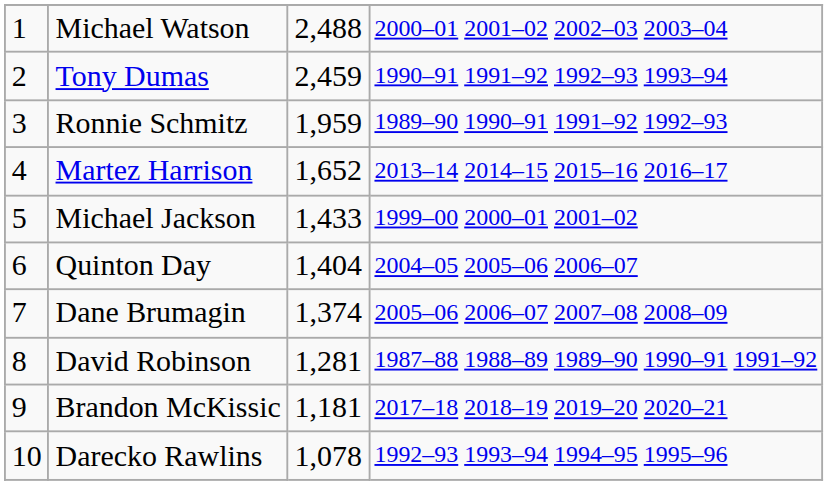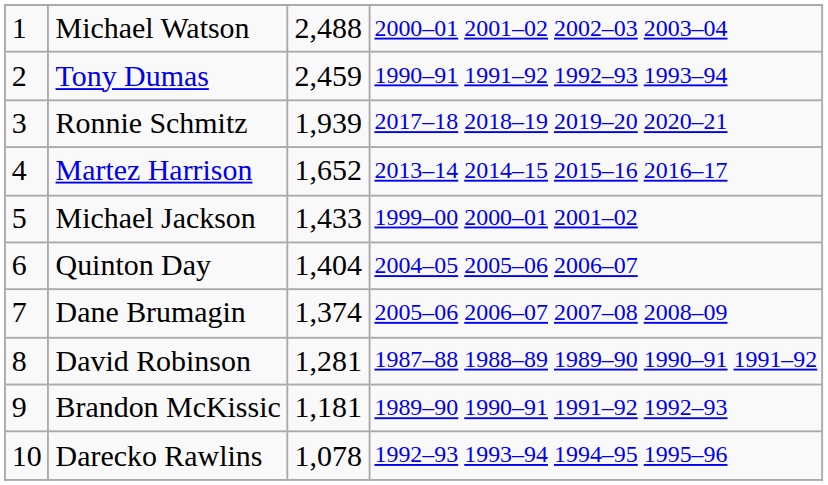Ronnie Schmitz | column 3: 1,959 -> 1,939
Ronnie Schmitz | column 4: 1989–90 1990–91 1991–92 1992–93 -> 2017–18 2018–19 2019–20 2020–21
Brandon McKissic | column 4: 2017–18 2018–19 2019–20 2020–21 -> 1989–90 1990–91 1991–92 1992–93
